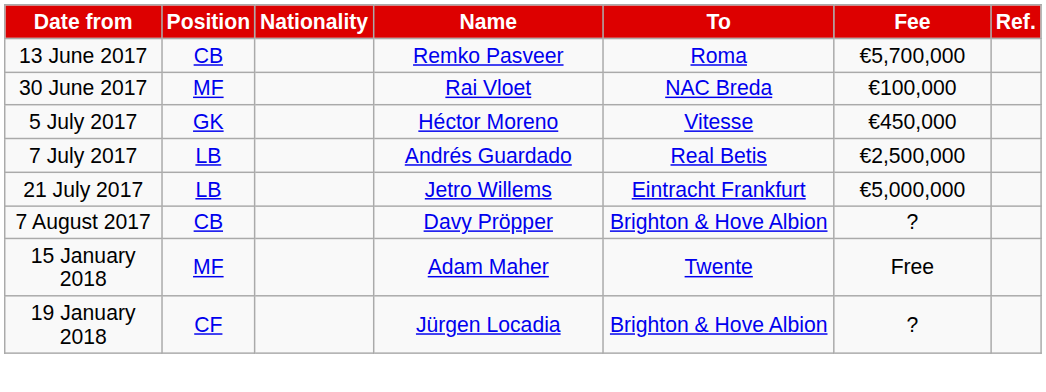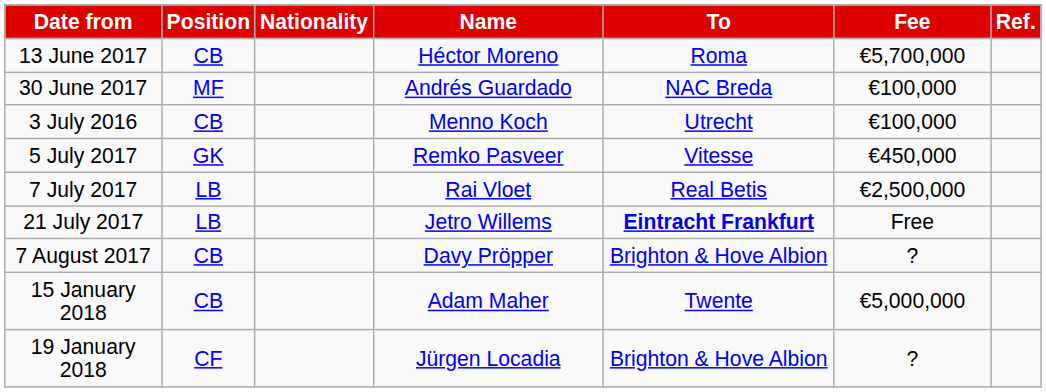13 June 2017 | Name: Remko Pasveer -> Héctor Moreno
30 June 2017 | Name: Rai Vloet -> Andrés Guardado
+ row: 3 July 2016 | CB | Menno Koch | Utrecht | €100,000
5 July 2017 | Name: Héctor Moreno -> Remko Pasveer
7 July 2017 | Name: Andrés Guardado -> Rai Vloet
21 July 2017 | To: normal -> bold
21 July 2017 | Fee: €5,000,000 -> Free
15 January 2018 | Position: MF -> CB
15 January 2018 | Fee: Free -> €5,000,000
